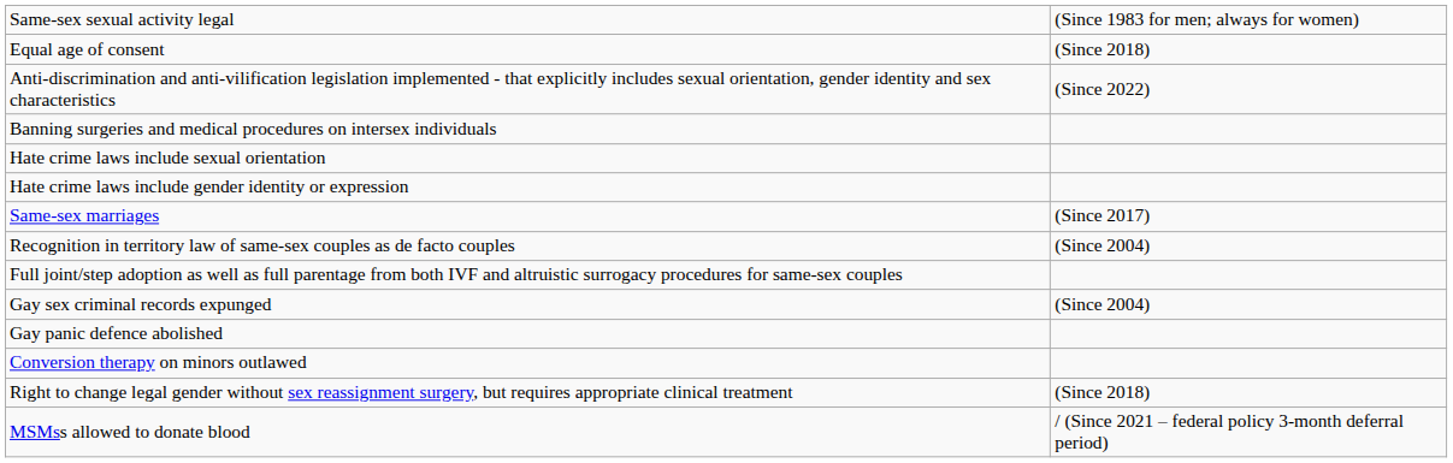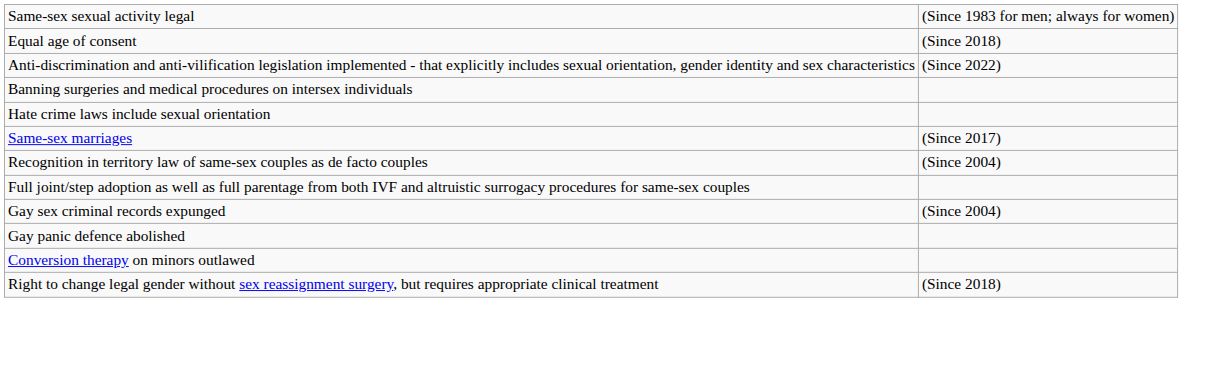- row: Hate crime laws include gender identity or expression
- row: MSMss allowed to donate blood | / (Since 2021 – federal policy 3-month deferral period)
